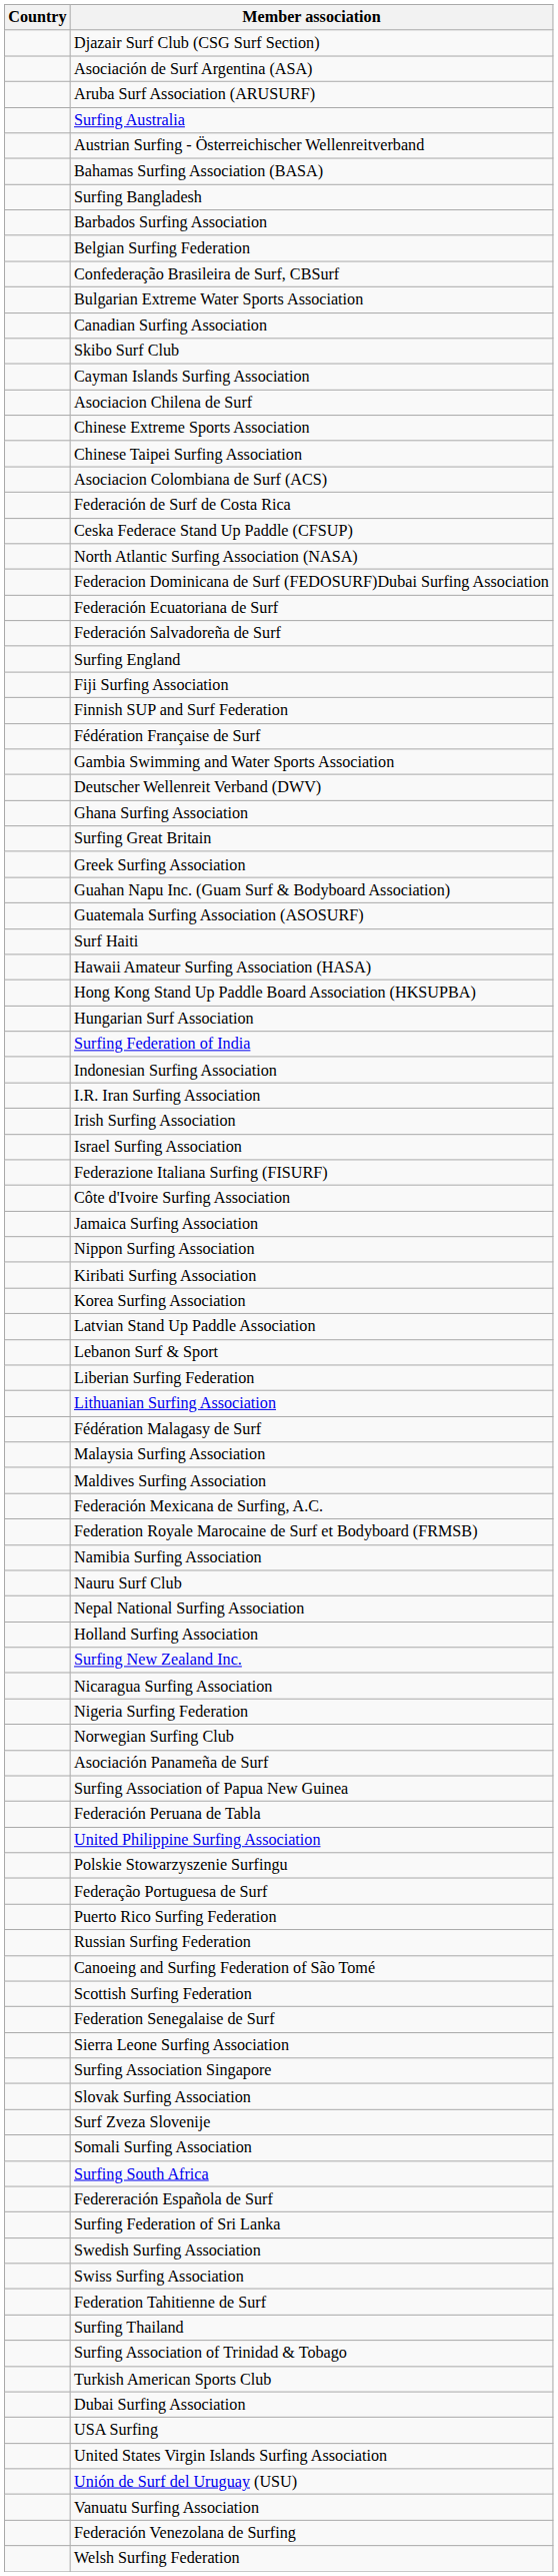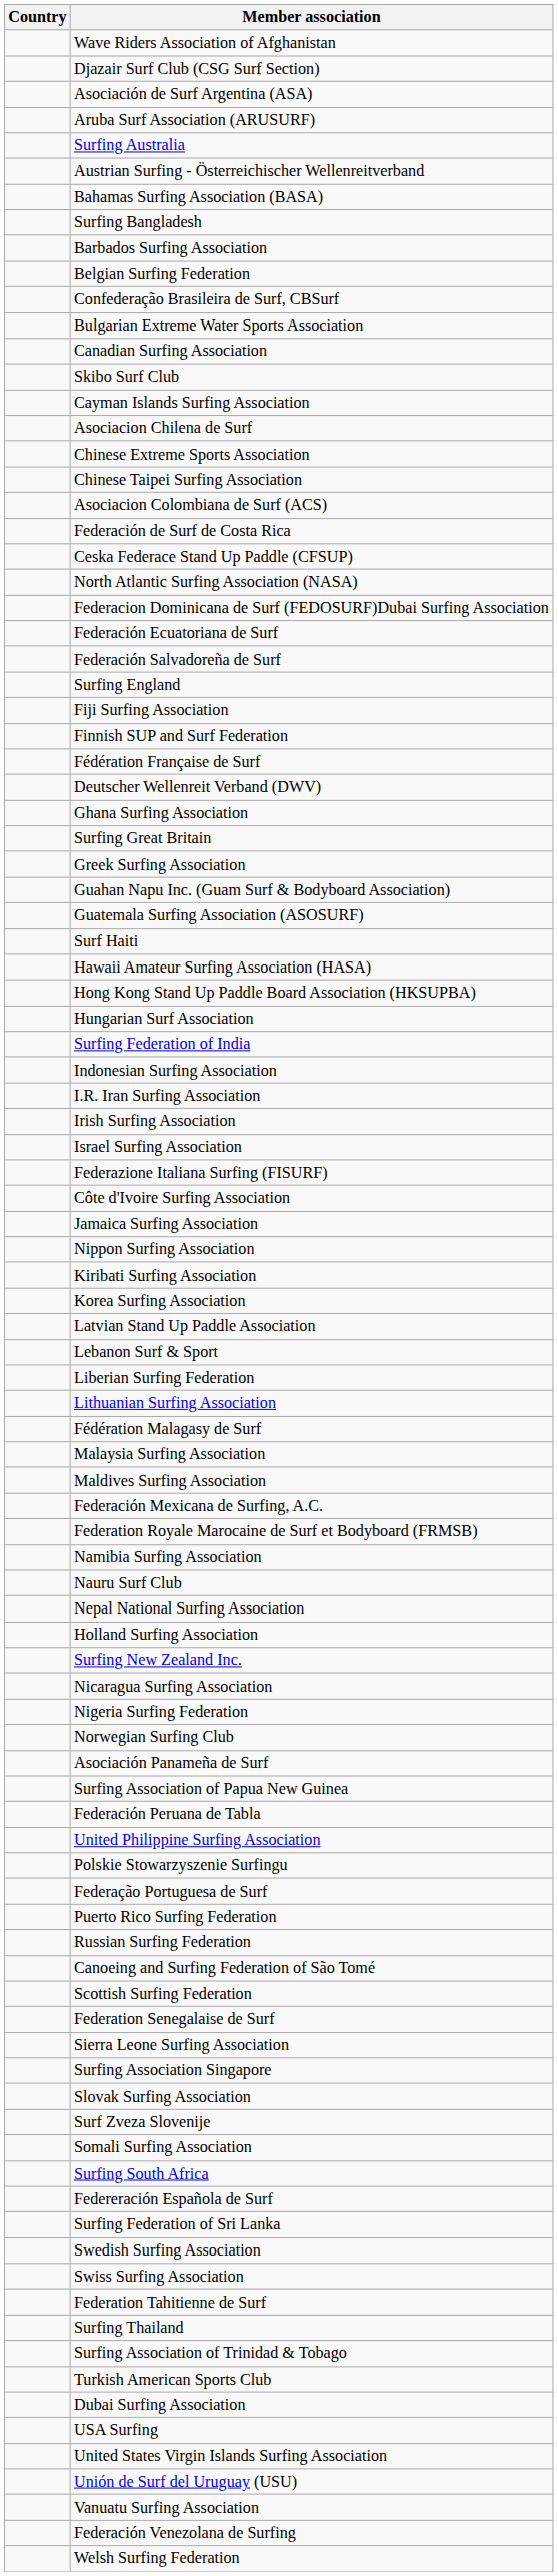+ row: Wave Riders Association of Afghanistan
- row: Gambia Swimming and Water Sports Association
